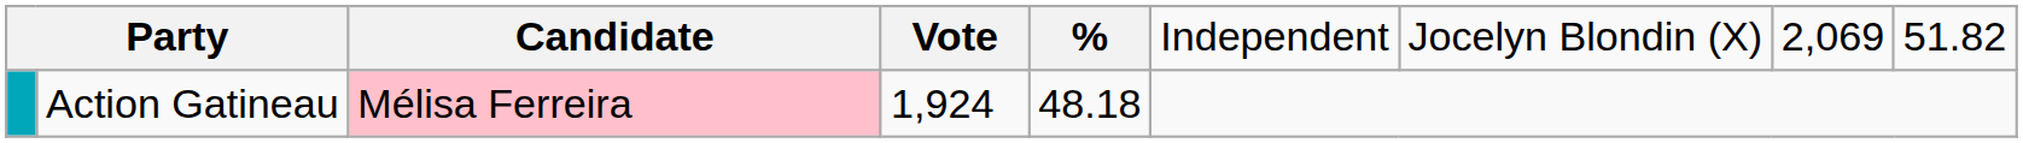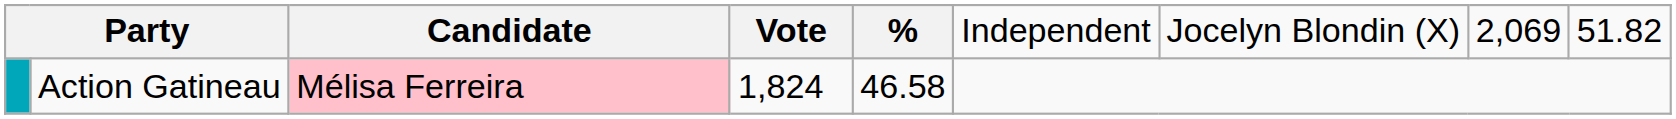Action Gatineau | column 4: 1,924 -> 1,824
Action Gatineau | column 5: 48.18 -> 46.58
